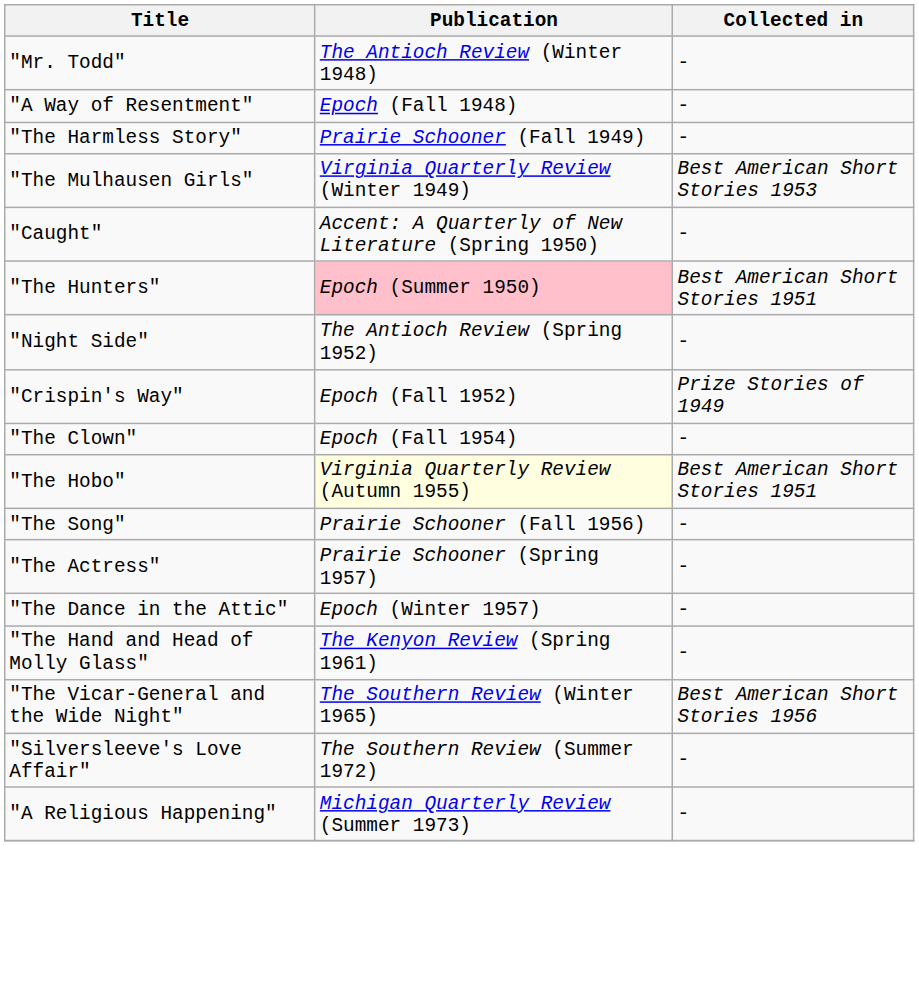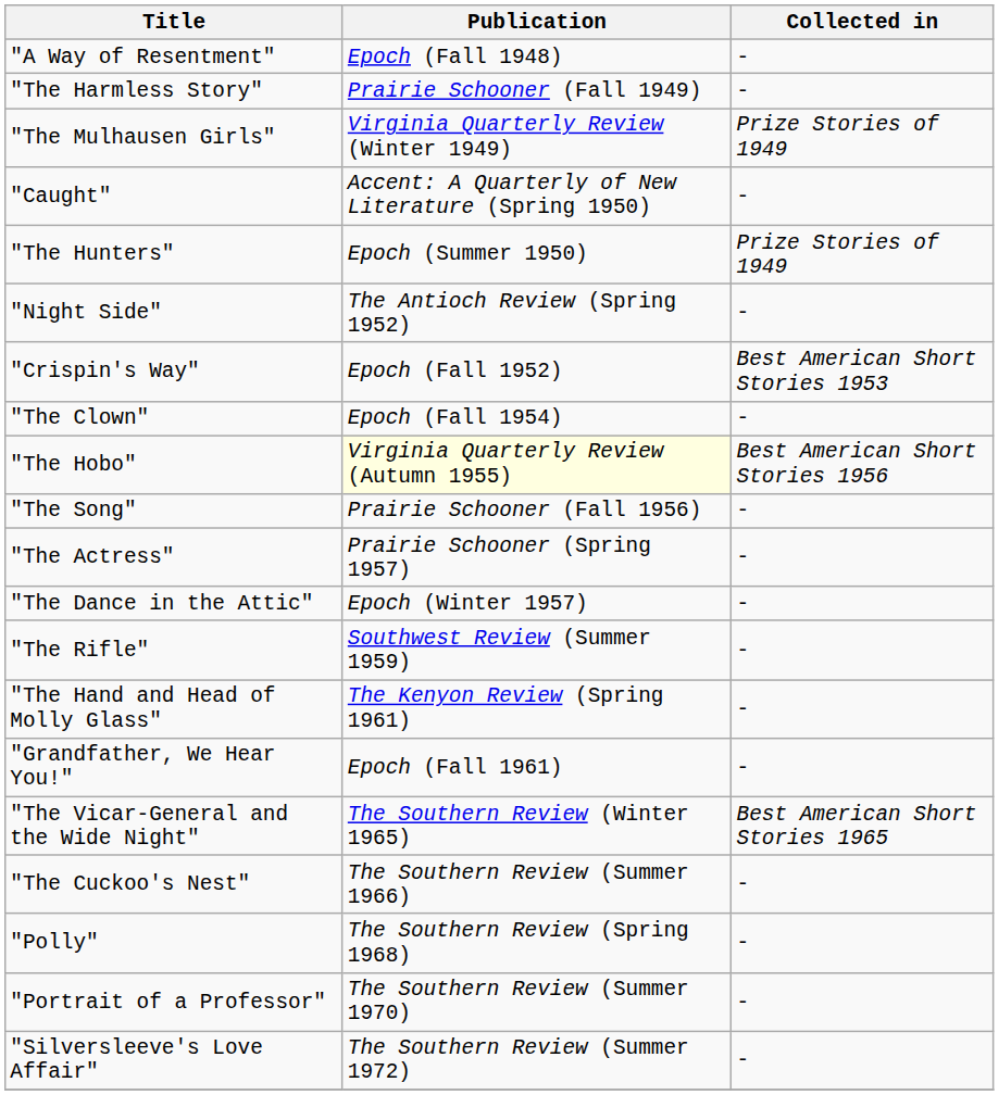- row: "Mr. Todd" | The Antioch Review (Winter 1948) | -
"The Mulhausen Girls" | Collected in: Best American Short Stories 1953 -> Prize Stories of 1949
"The Hunters" | Publication: pink background -> no background
"The Hunters" | Collected in: Best American Short Stories 1951 -> Prize Stories of 1949
"Crispin's Way" | Collected in: Prize Stories of 1949 -> Best American Short Stories 1953
"The Hobo" | Collected in: Best American Short Stories 1951 -> Best American Short Stories 1956
+ row: "The Rifle" | Southwest Review (Summer 1959) | -
+ row: "Grandfather, We Hear You!" | Epoch (Fall 1961) | -
"The Vicar-General and the Wide Night" | Collected in: Best American Short Stories 1956 -> Best American Short Stories 1965
+ row: "The Cuckoo's Nest" | The Southern Review (Summer 1966) | -
+ row: "Polly" | The Southern Review (Spring 1968) | -
+ row: "Portrait of a Professor" | The Southern Review (Summer 1970) | -
- row: "A Religious Happening" | Michigan Quarterly Review (Summer 1973) | -
